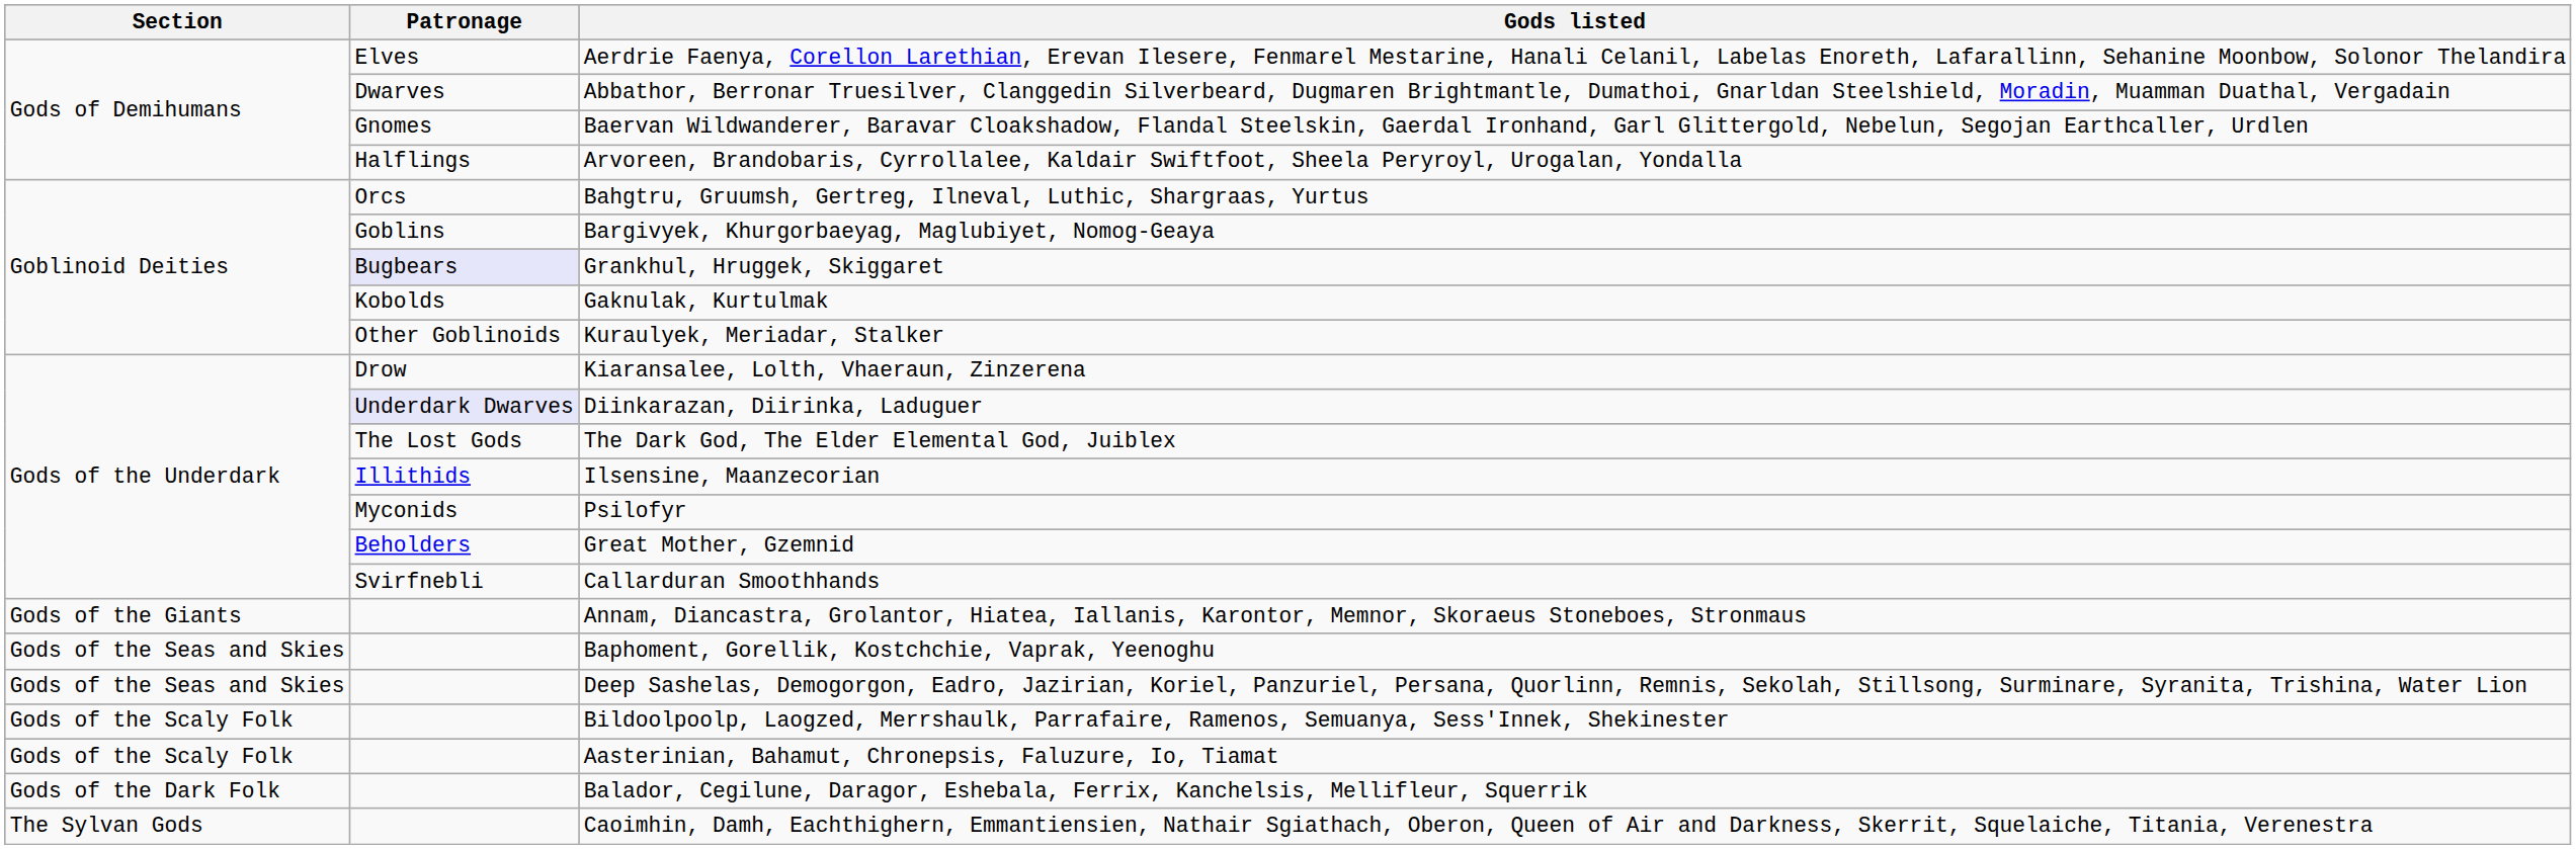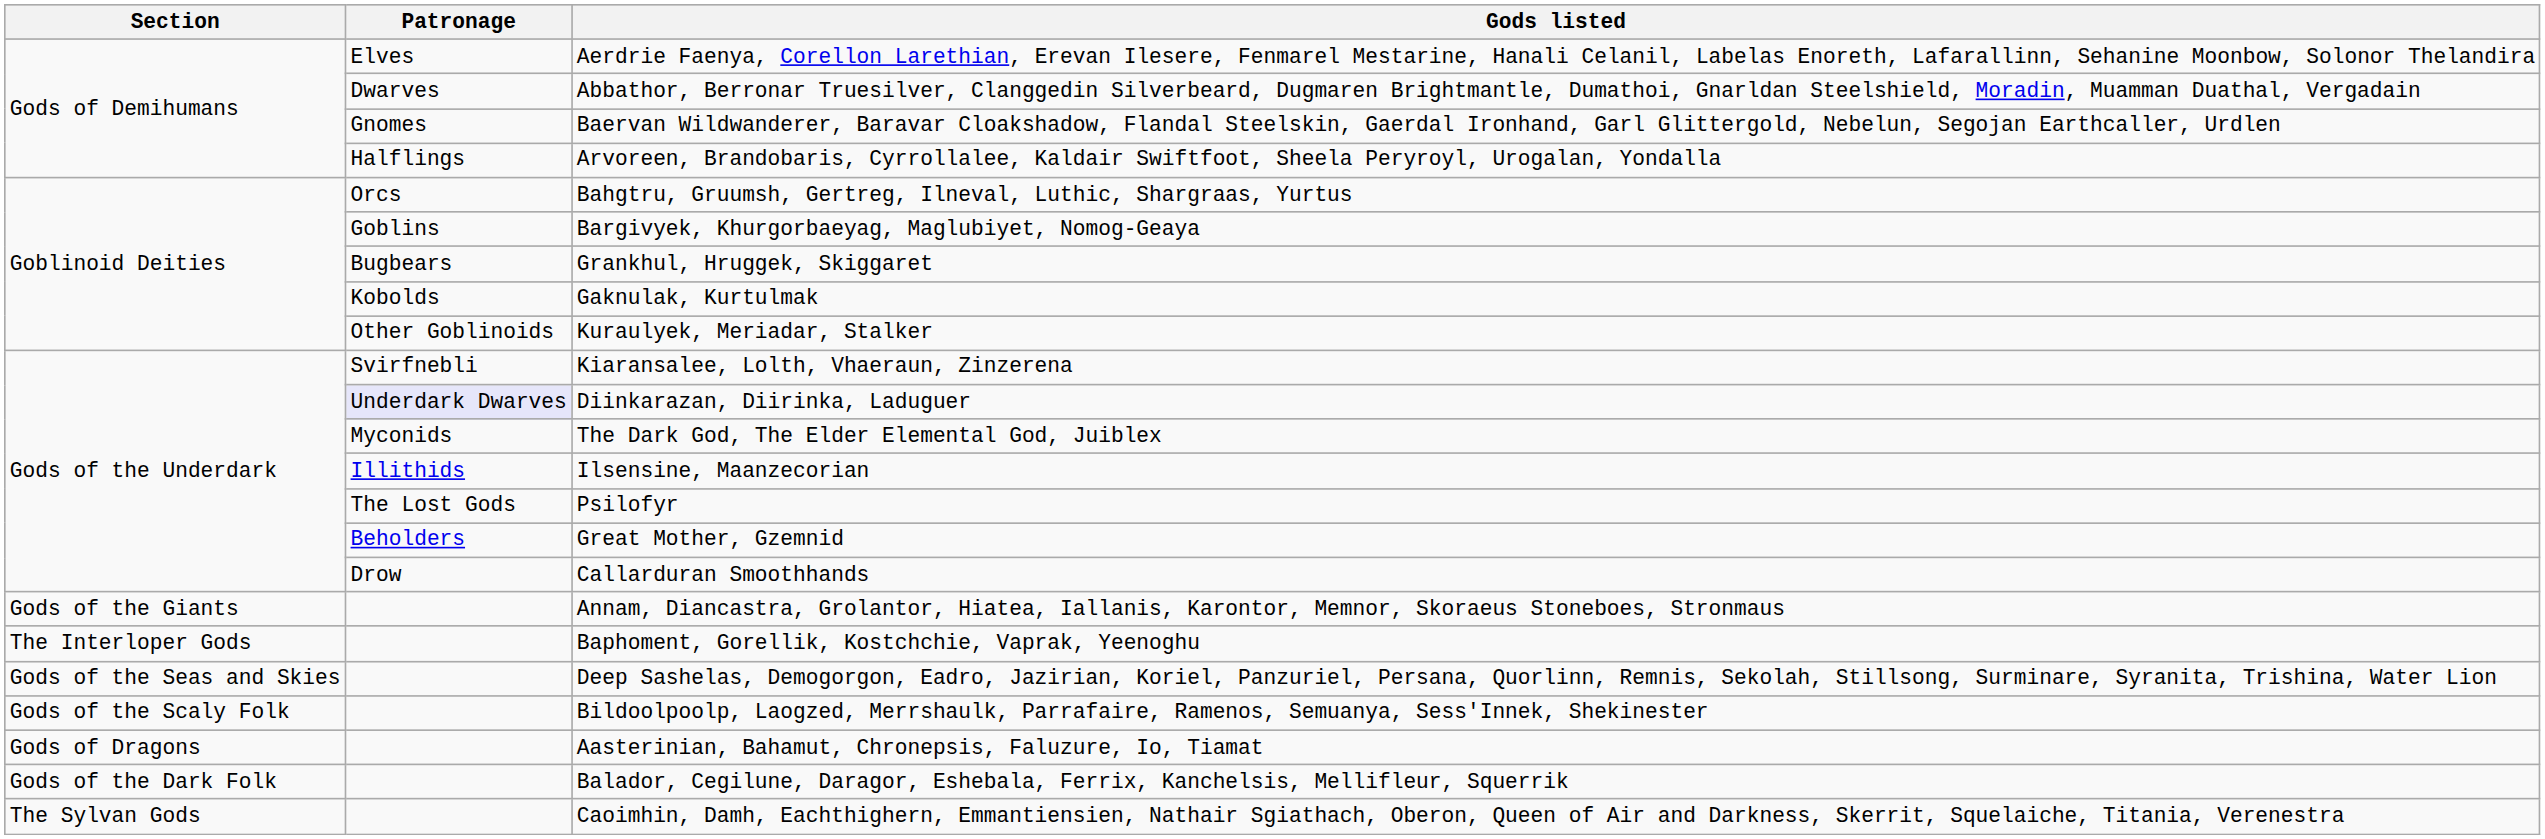Grankhul, Hruggek, Skiggaret | Patronage: lavender background -> no background
Kiaransalee, Lolth, Vhaeraun, Zinzerena | Patronage: Drow -> Svirfnebli
The Dark God, The Elder Elemental God, Juiblex | Patronage: The Lost Gods -> Myconids
Psilofyr | Patronage: Myconids -> The Lost Gods
Callarduran Smoothhands | Patronage: Svirfnebli -> Drow
Baphoment, Gorellik, Kostchchie, Vaprak, Yeenoghu | Section: Gods of the Seas and Skies -> The Interloper Gods
Aasterinian, Bahamut, Chronepsis, Faluzure, Io, Tiamat | Section: Gods of the Scaly Folk -> Gods of Dragons
